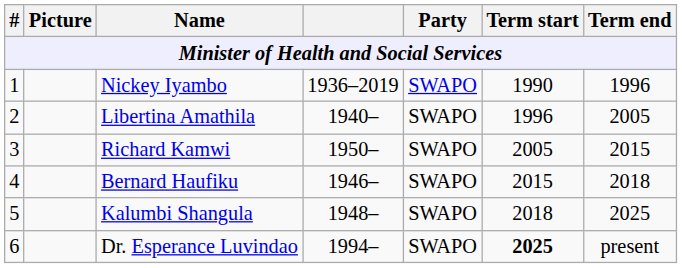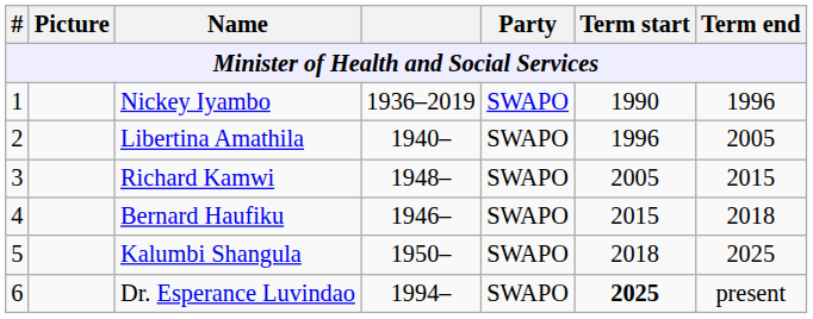Richard Kamwi | column 4: 1950– -> 1948–
Kalumbi Shangula | column 4: 1948– -> 1950–
